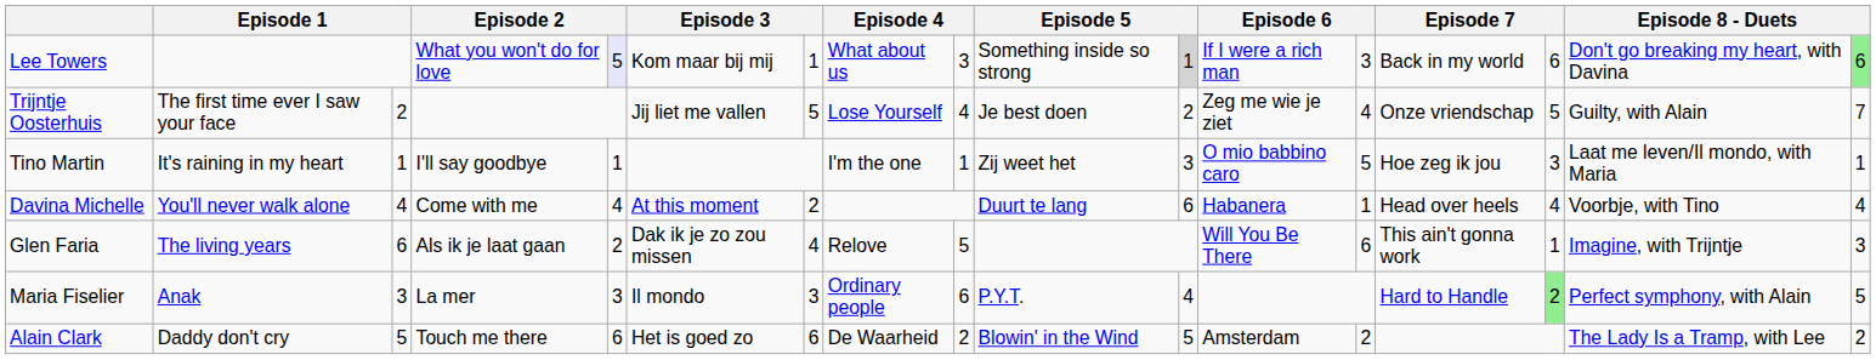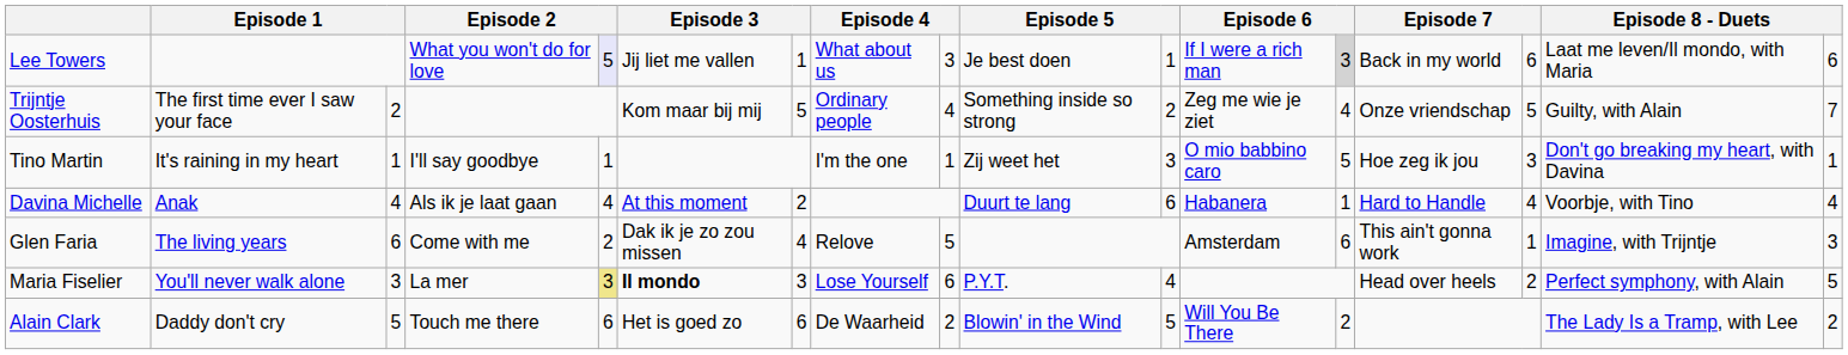Lee Towers | column 6: Kom maar bij mij -> Jij liet me vallen
Lee Towers | column 10: Something inside so strong -> Je best doen
Lee Towers | column 11: lightgrey background -> no background
Lee Towers | column 13: no background -> lightgrey background
Lee Towers | column 16: Don't go breaking my heart, with Davina -> Laat me leven/Il mondo, with Maria
Lee Towers | column 17: lightgreen background -> no background
Trijntje Oosterhuis | column 6: Jij liet me vallen -> Kom maar bij mij
Trijntje Oosterhuis | column 8: Lose Yourself -> Ordinary people
Trijntje Oosterhuis | column 10: Je best doen -> Something inside so strong
Tino Martin | column 16: Laat me leven/Il mondo, with Maria -> Don't go breaking my heart, with Davina
Davina Michelle | column 2: You'll never walk alone -> Anak
Davina Michelle | column 4: Come with me -> Als ik je laat gaan
Davina Michelle | column 14: Head over heels -> Hard to Handle
Glen Faria | column 4: Als ik je laat gaan -> Come with me
Glen Faria | column 12: Will You Be There -> Amsterdam
Maria Fiselier | column 2: Anak -> You'll never walk alone
Maria Fiselier | column 5: no background -> khaki background
Maria Fiselier | column 6: normal -> bold
Maria Fiselier | column 8: Ordinary people -> Lose Yourself
Maria Fiselier | column 14: Hard to Handle -> Head over heels
Maria Fiselier | column 15: lightgreen background -> no background
Alain Clark | column 12: Amsterdam -> Will You Be There
